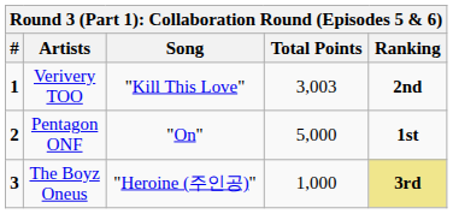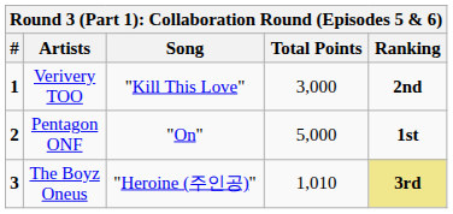Verivery TOO | Total Points: 3,003 -> 3,000
The Boyz Oneus | Total Points: 1,000 -> 1,010
